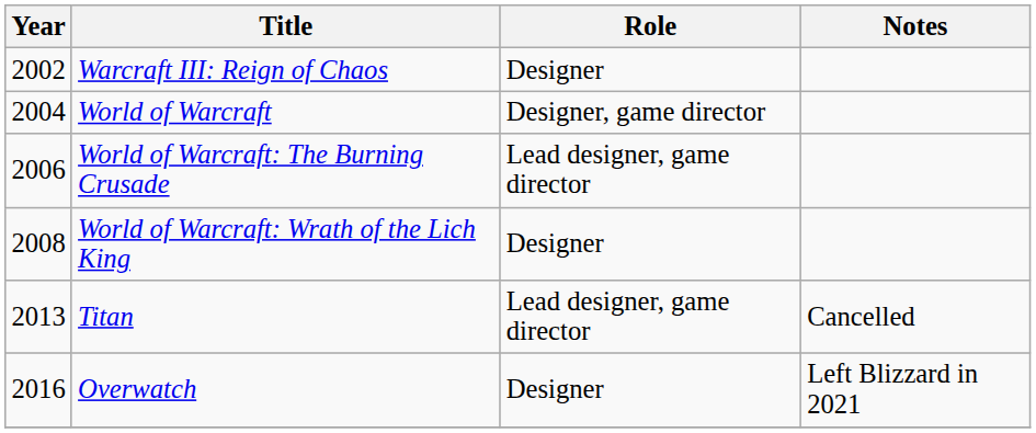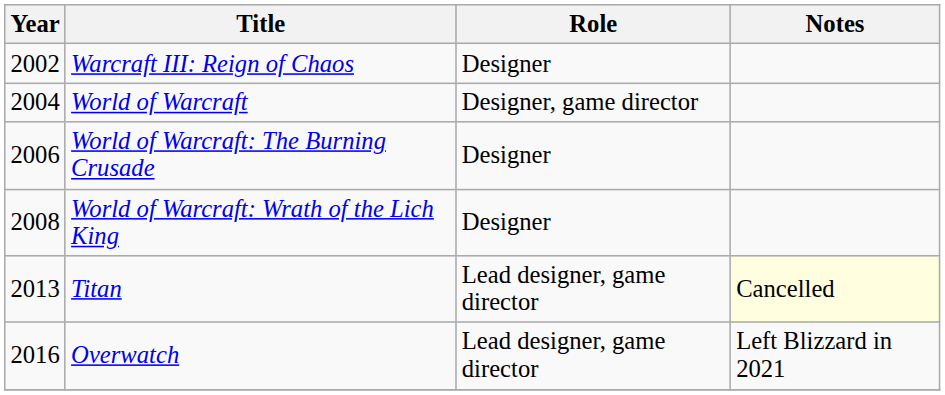World of Warcraft: The Burning Crusade | Role: Lead designer, game director -> Designer
Titan | Notes: no background -> lightyellow background
Overwatch | Role: Designer -> Lead designer, game director
